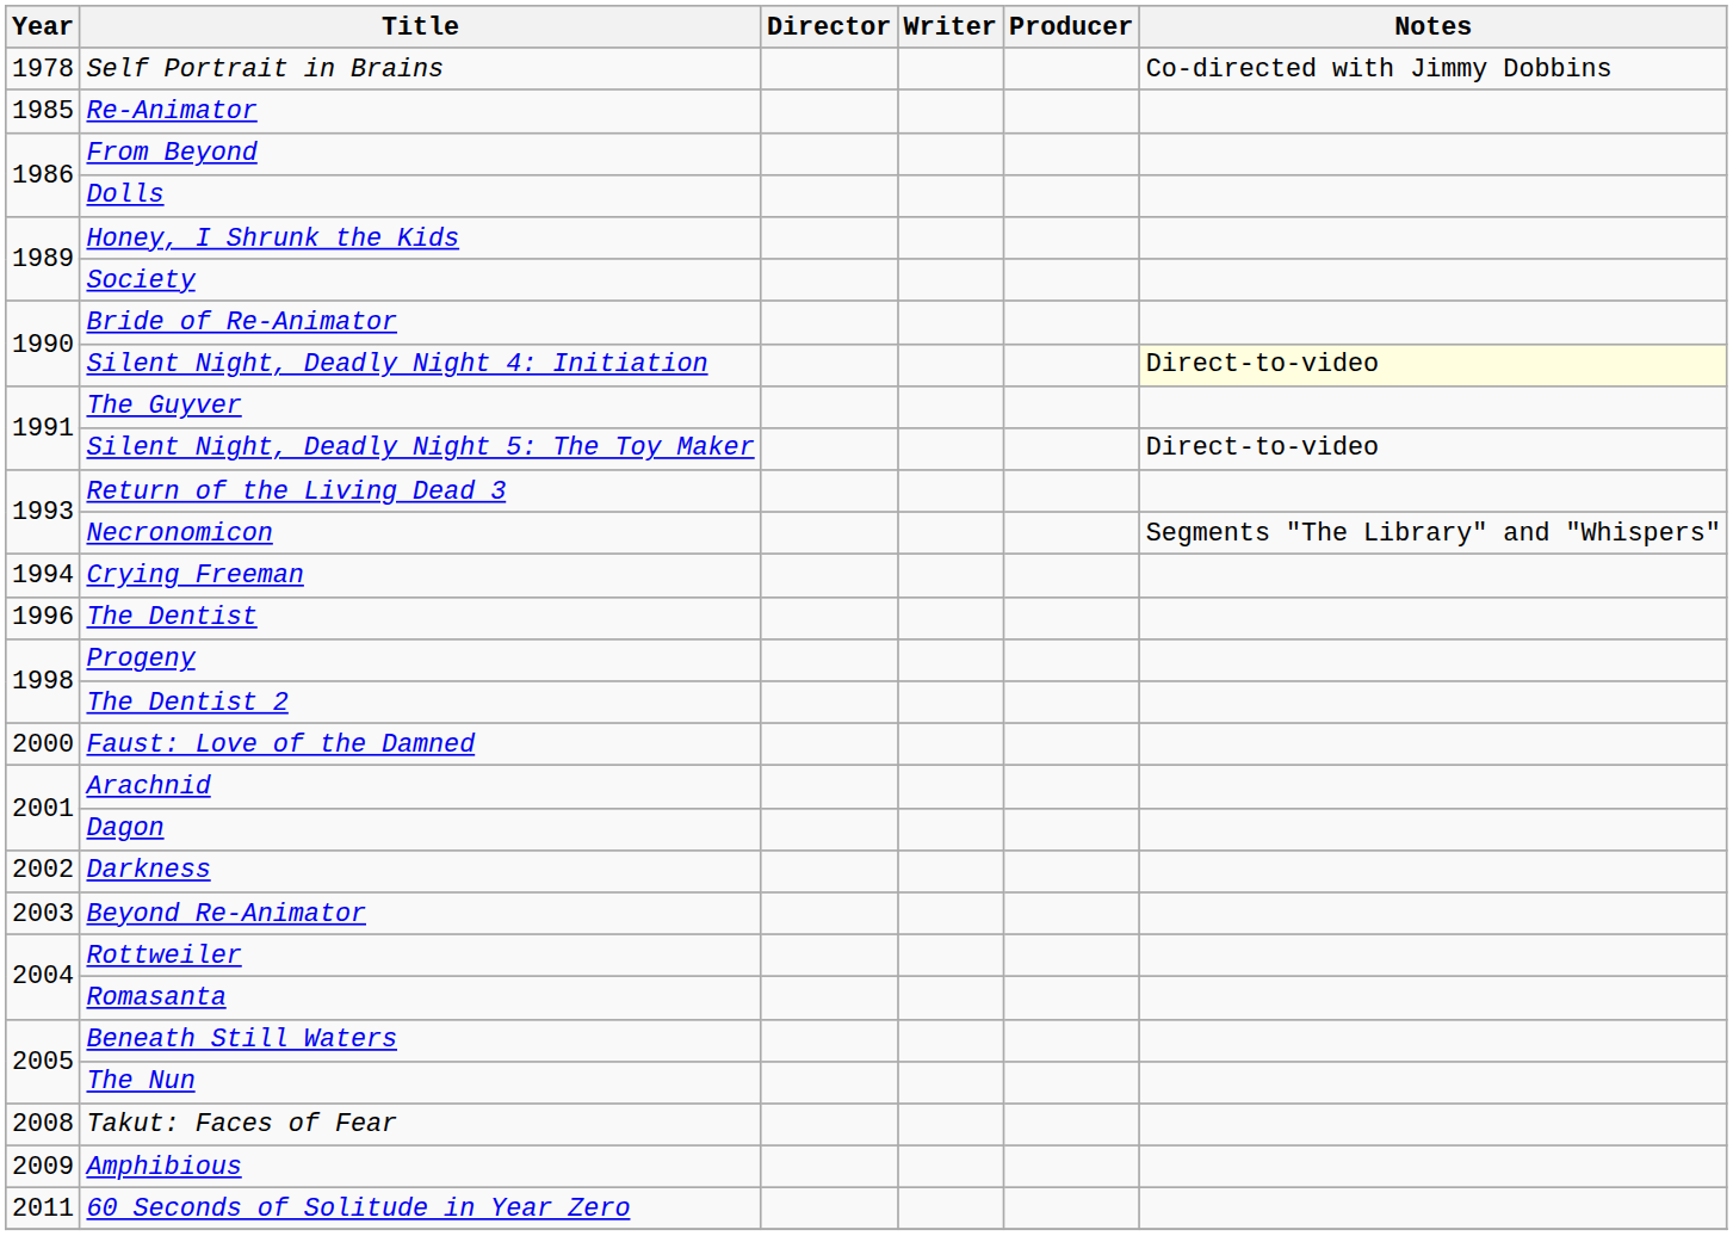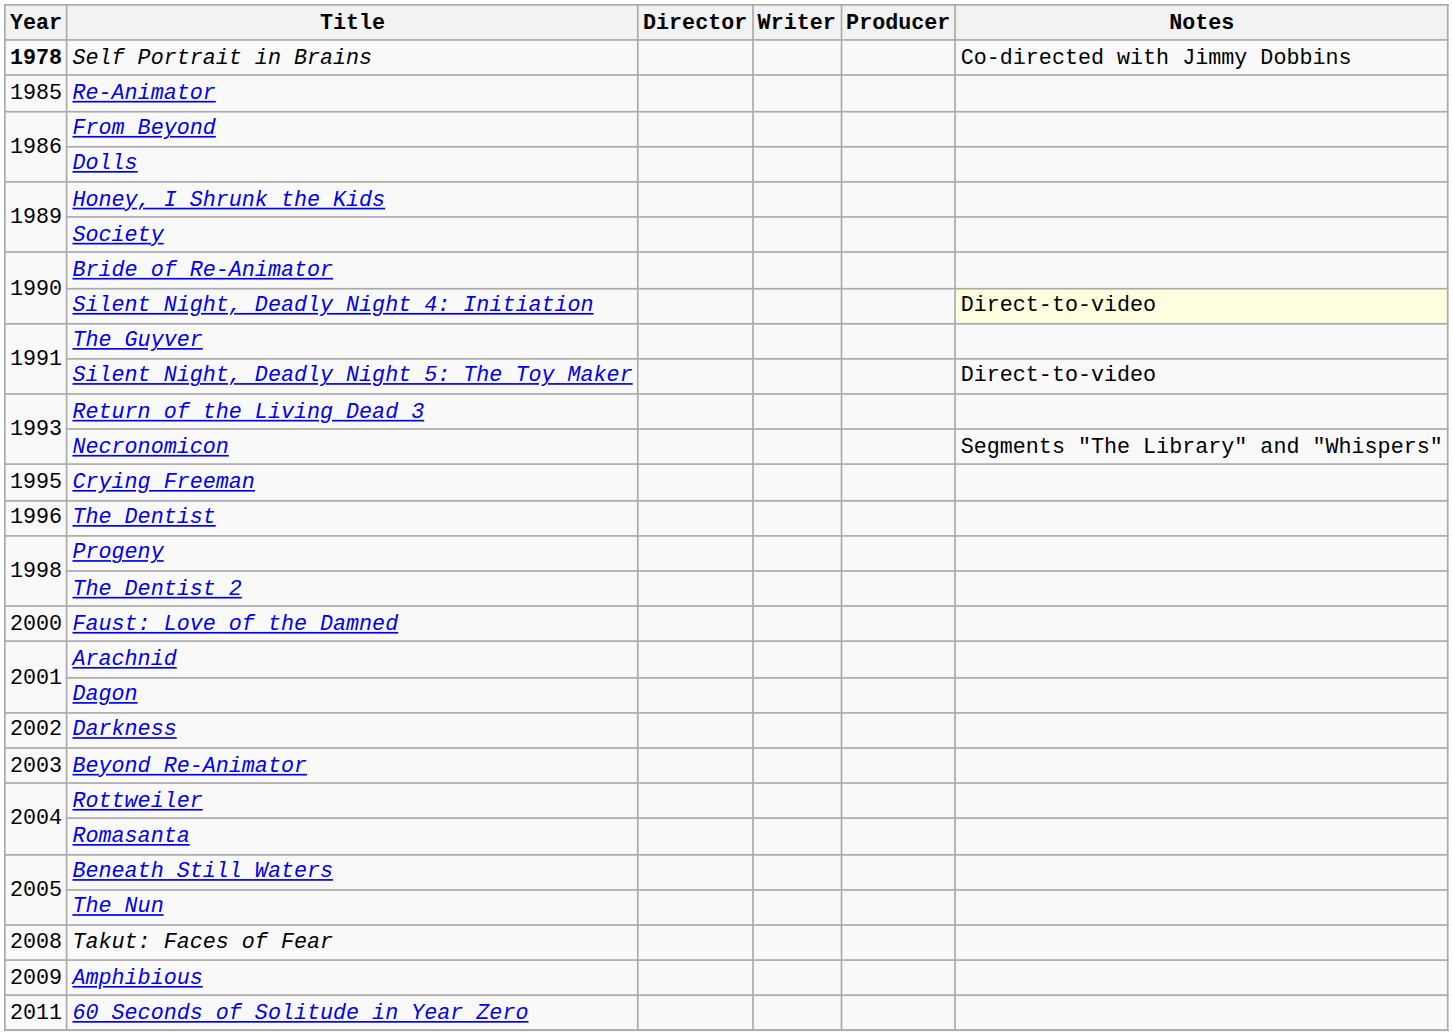Self Portrait in Brains | Year: normal -> bold
Crying Freeman | Year: 1994 -> 1995
